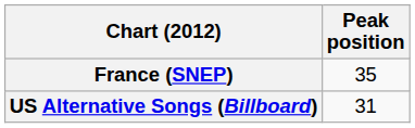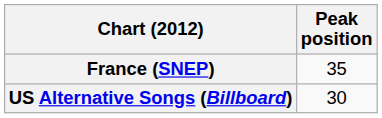US Alternative Songs (Billboard) | Peak position: 31 -> 30
